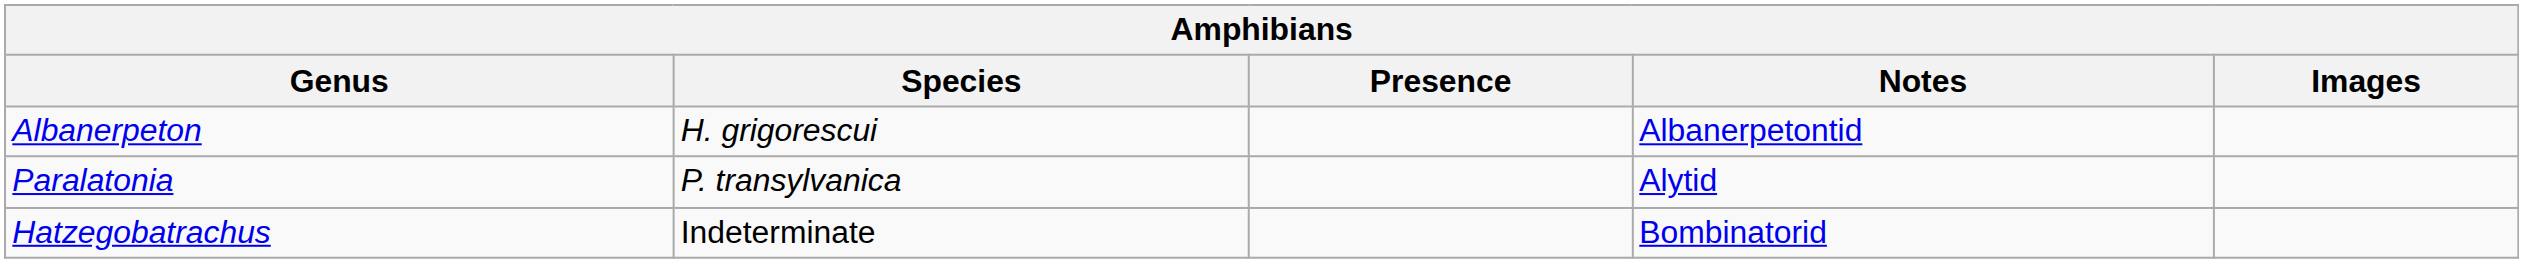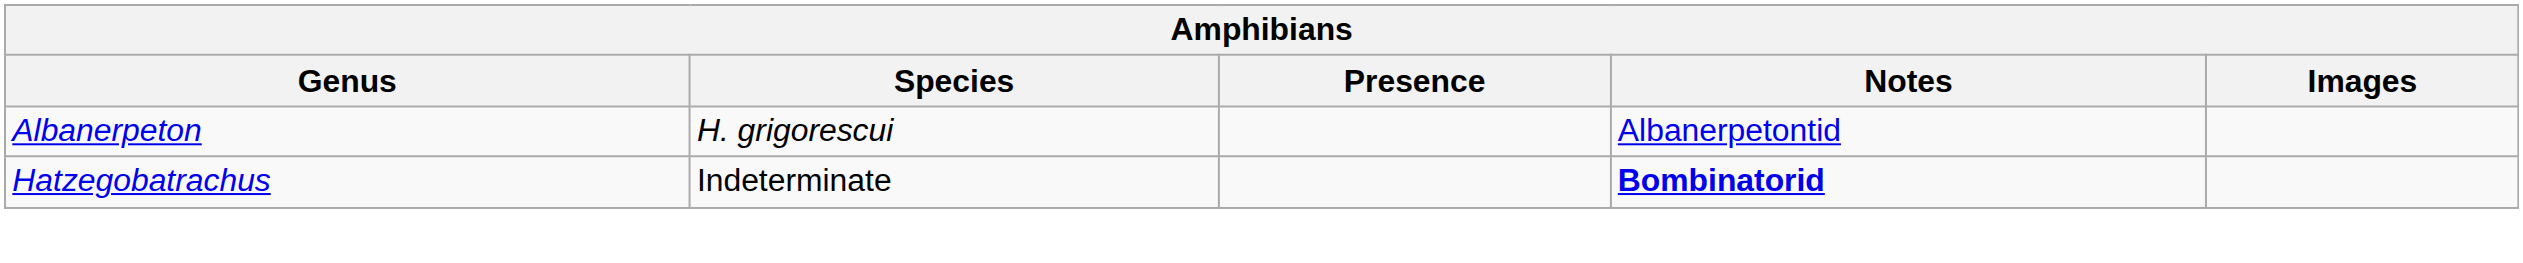- row: Paralatonia | P. transylvanica | Alytid
Hatzegobatrachus | Notes: normal -> bold
